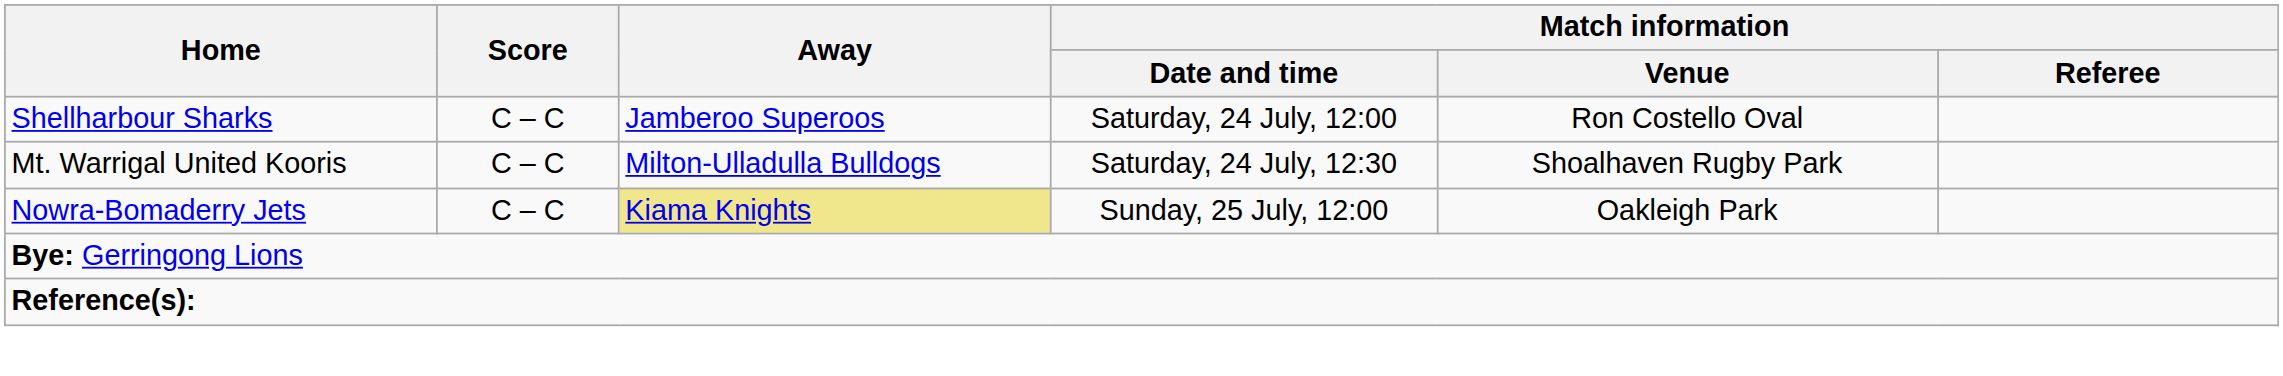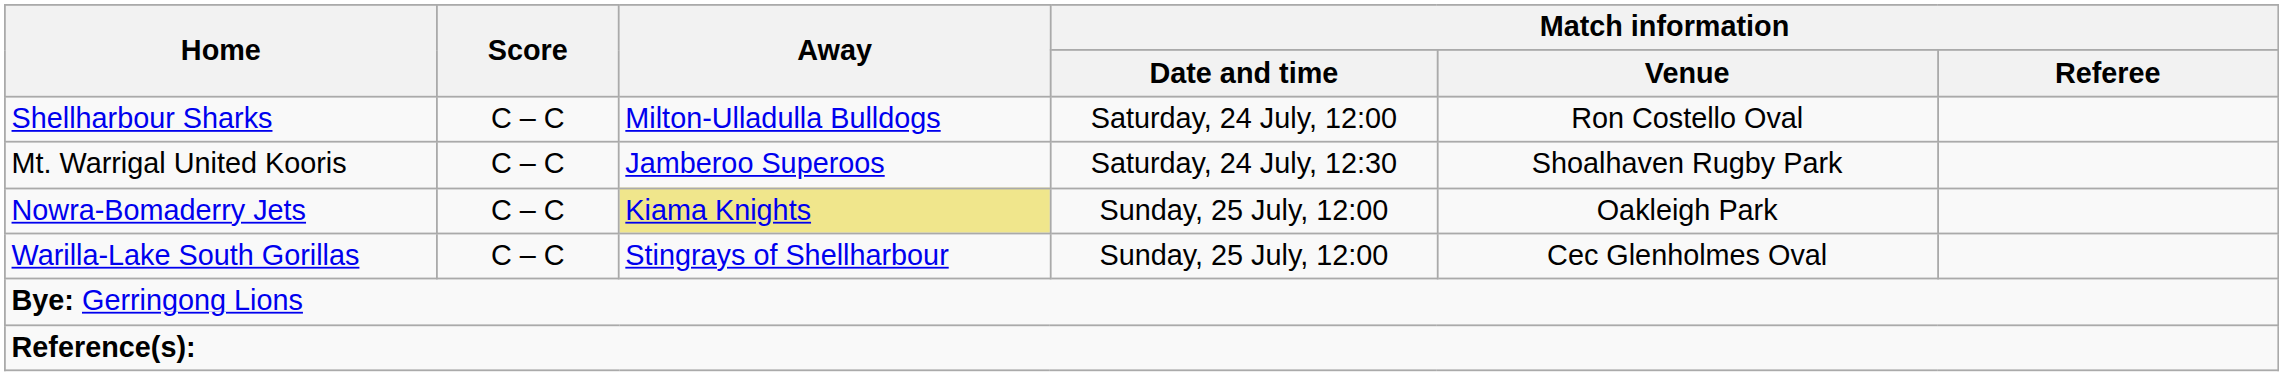Shellharbour Sharks | Away: Jamberoo Superoos -> Milton-Ulladulla Bulldogs
Mt. Warrigal United Kooris | Away: Milton-Ulladulla Bulldogs -> Jamberoo Superoos
+ row: Warilla-Lake South Gorillas | C – C | Stingrays of Shellharbour | Sunday, 25 July, 12:00 | Cec Glenholmes Oval
